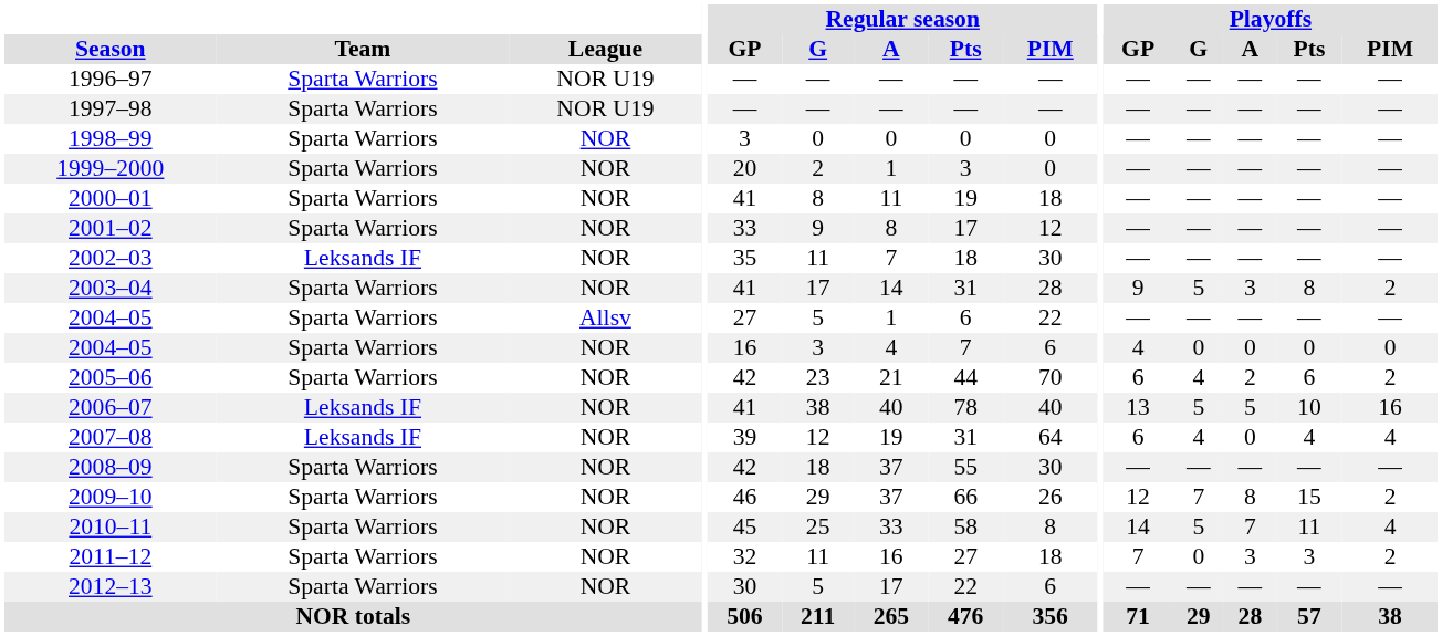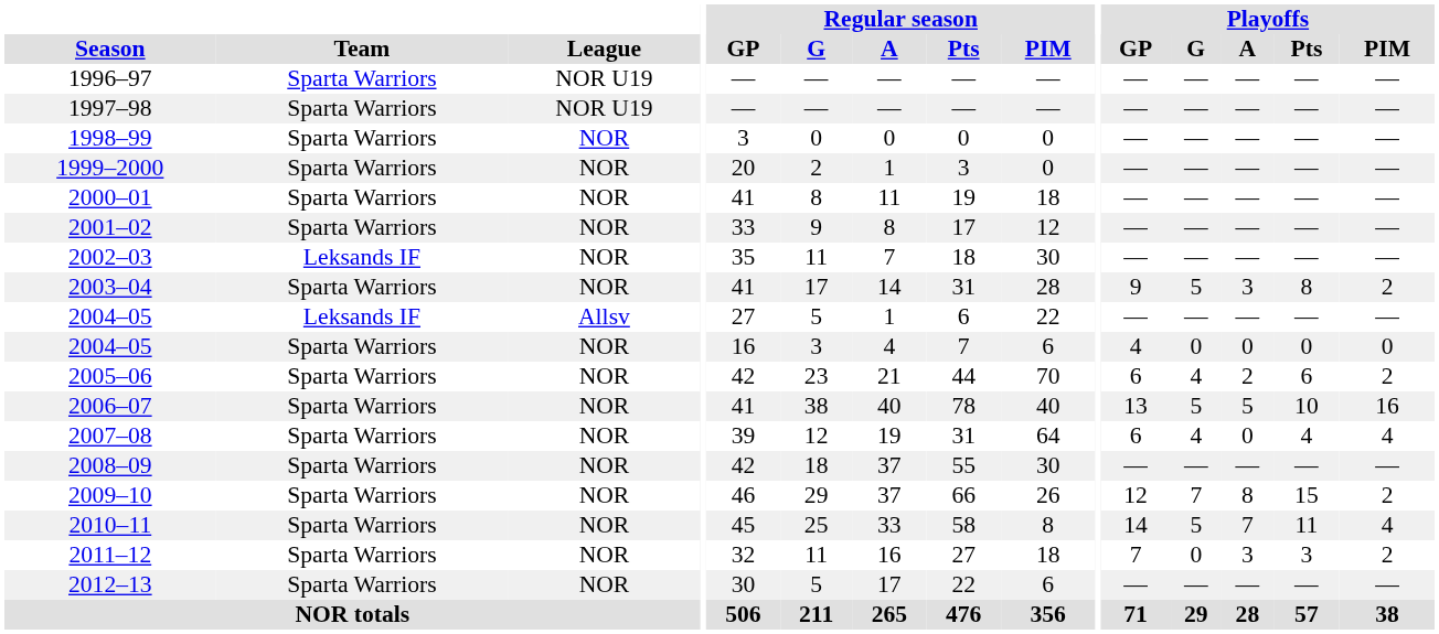2004–05 / Allsv | Team: Sparta Warriors -> Leksands IF
2006–07 | Team: Leksands IF -> Sparta Warriors
2007–08 | Team: Leksands IF -> Sparta Warriors
